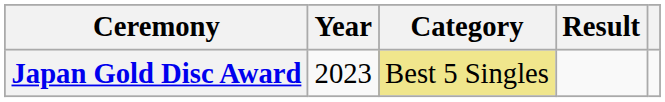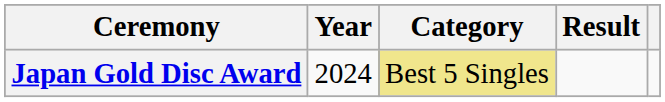Japan Gold Disc Award | Year: 2023 -> 2024
